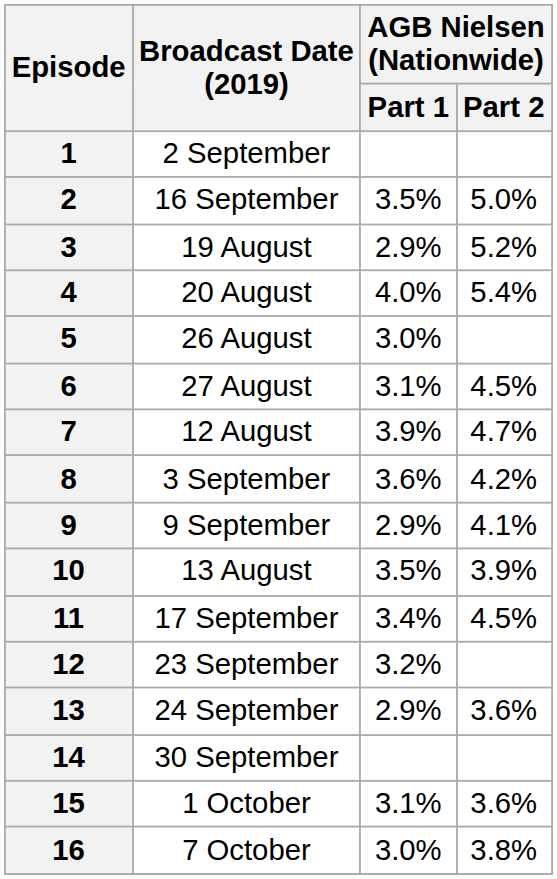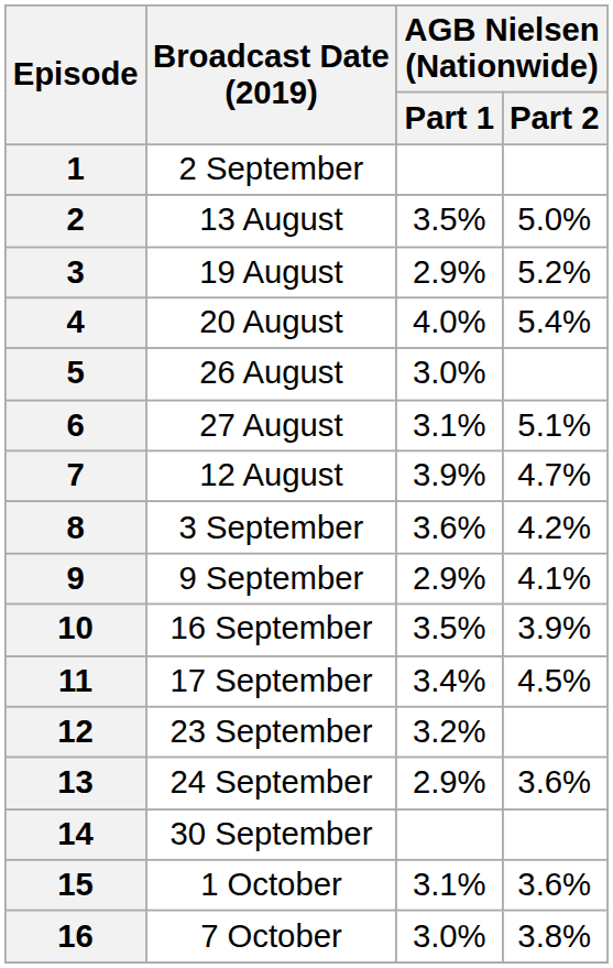2 | Broadcast Date (2019): 16 September -> 13 August
6 | AGB Nielsen (Nationwide) / Part 2: 4.5% -> 5.1%
10 | Broadcast Date (2019): 13 August -> 16 September
